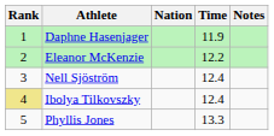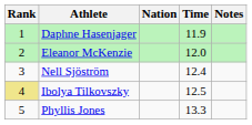Eleanor McKenzie | Time: 12.2 -> 12.0
Ibolya Tilkovszky | Time: 12.4 -> 12.5
